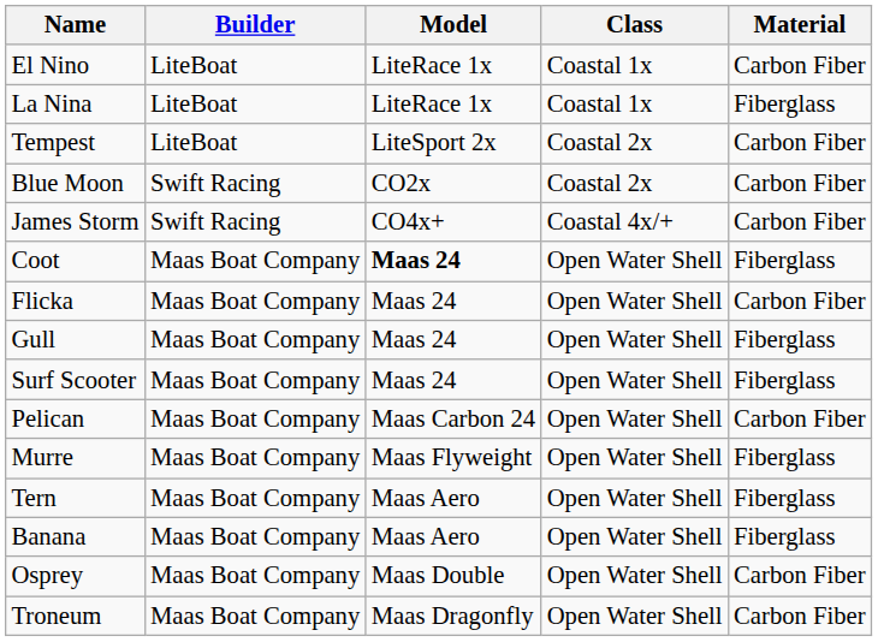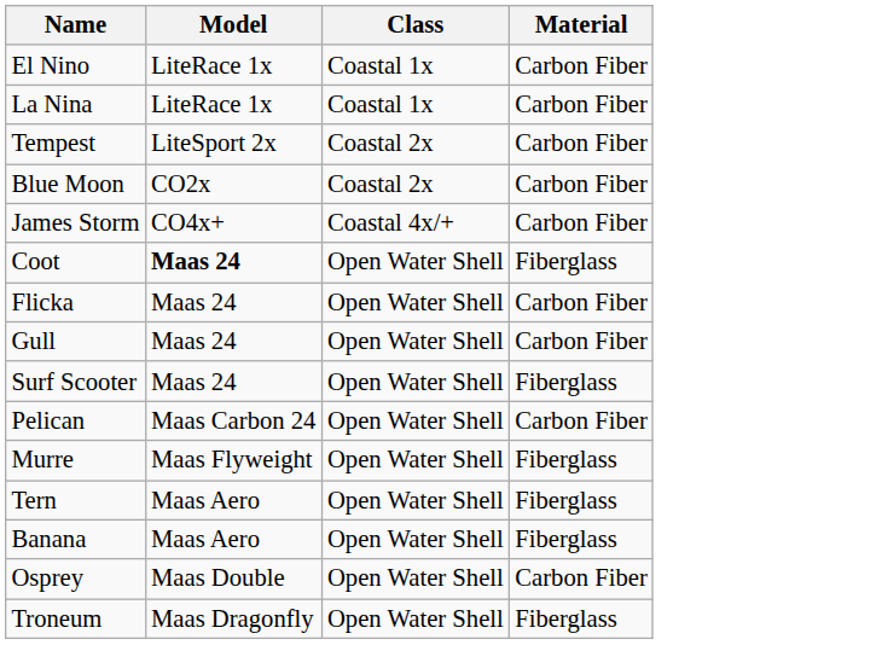- column: Builder | LiteBoat | LiteBoat | LiteBoat | Swift Racing | Swift Racing | Maas Boat Company | Maas Boat Company | Maas Boat Company | Maas Boat Company | Maas Boat Company | Maas Boat Company | Maas Boat Company | Maas Boat Company | Maas Boat Company | Maas Boat Company
La Nina | Material: Fiberglass -> Carbon Fiber
Gull | Material: Fiberglass -> Carbon Fiber
Troneum | Material: Carbon Fiber -> Fiberglass
